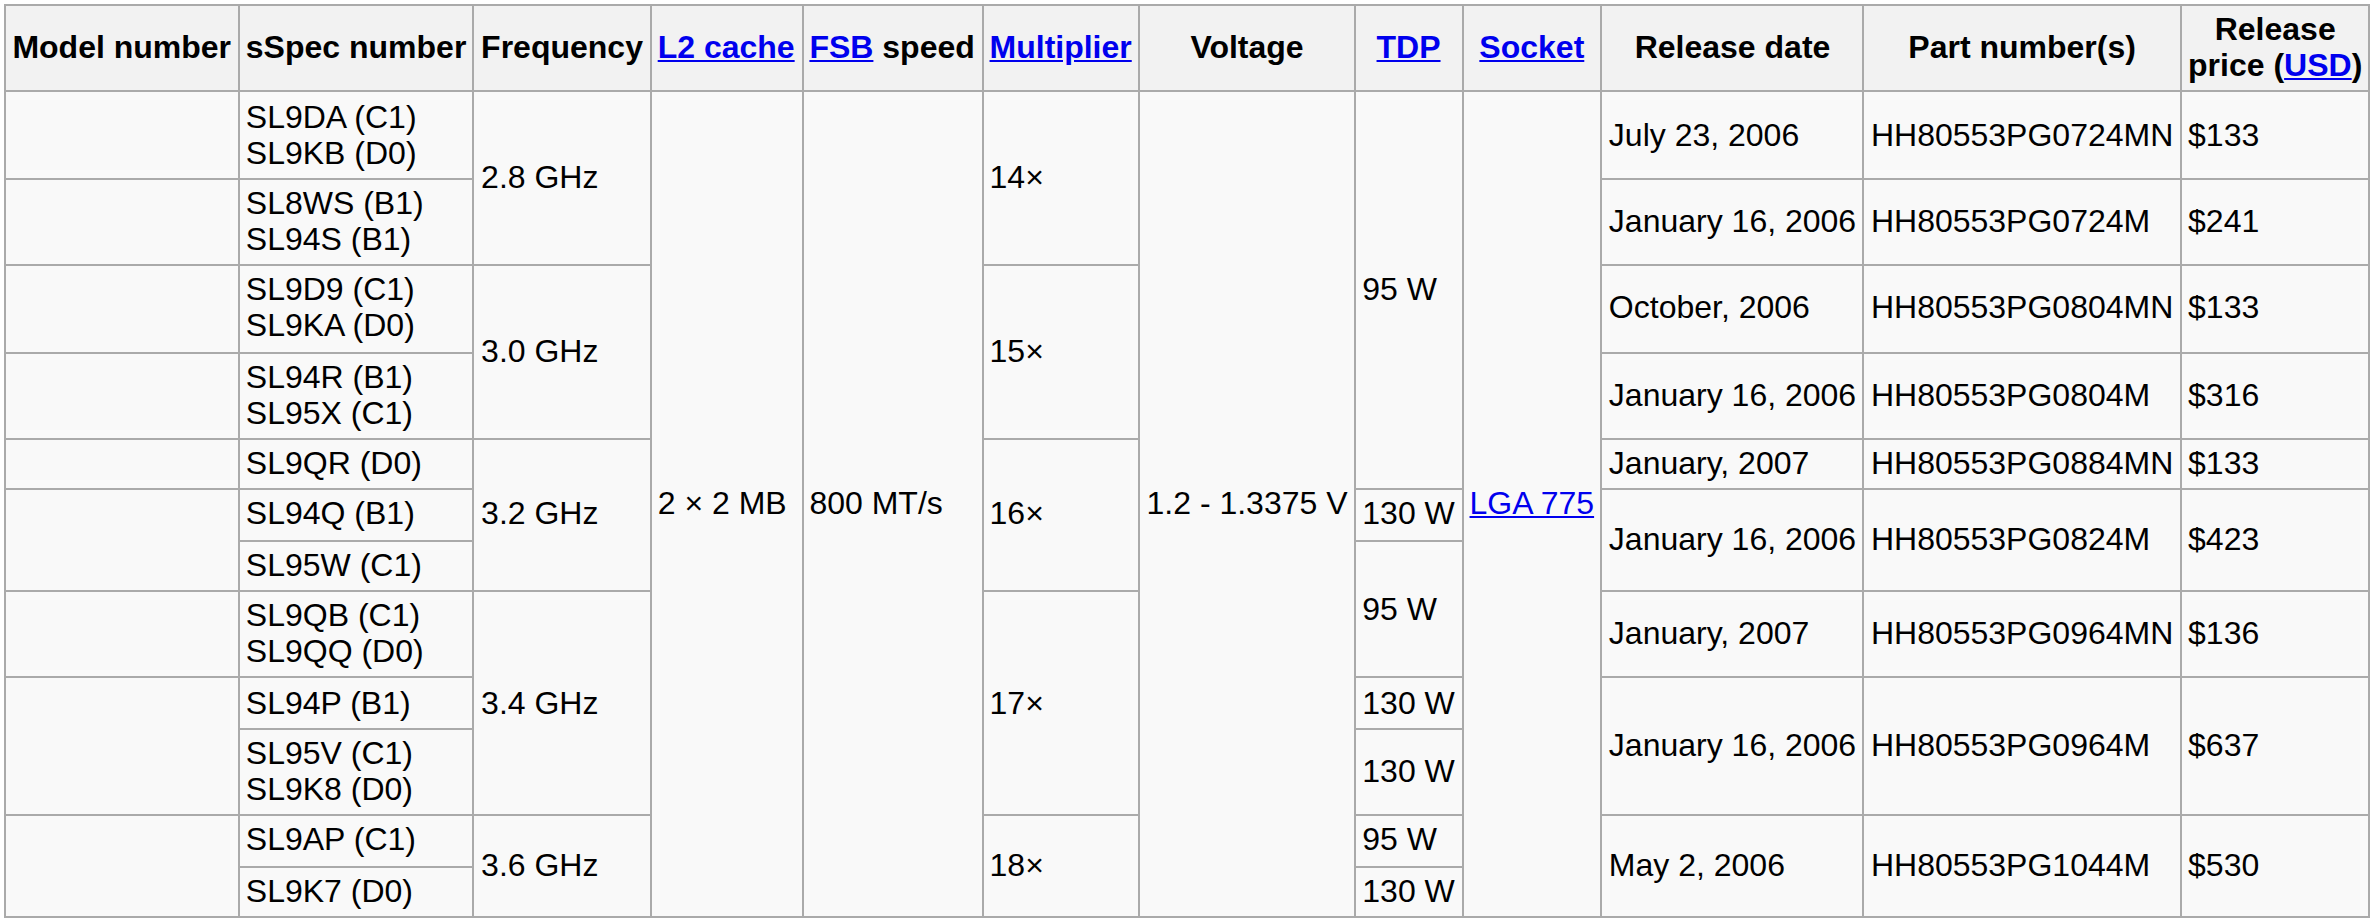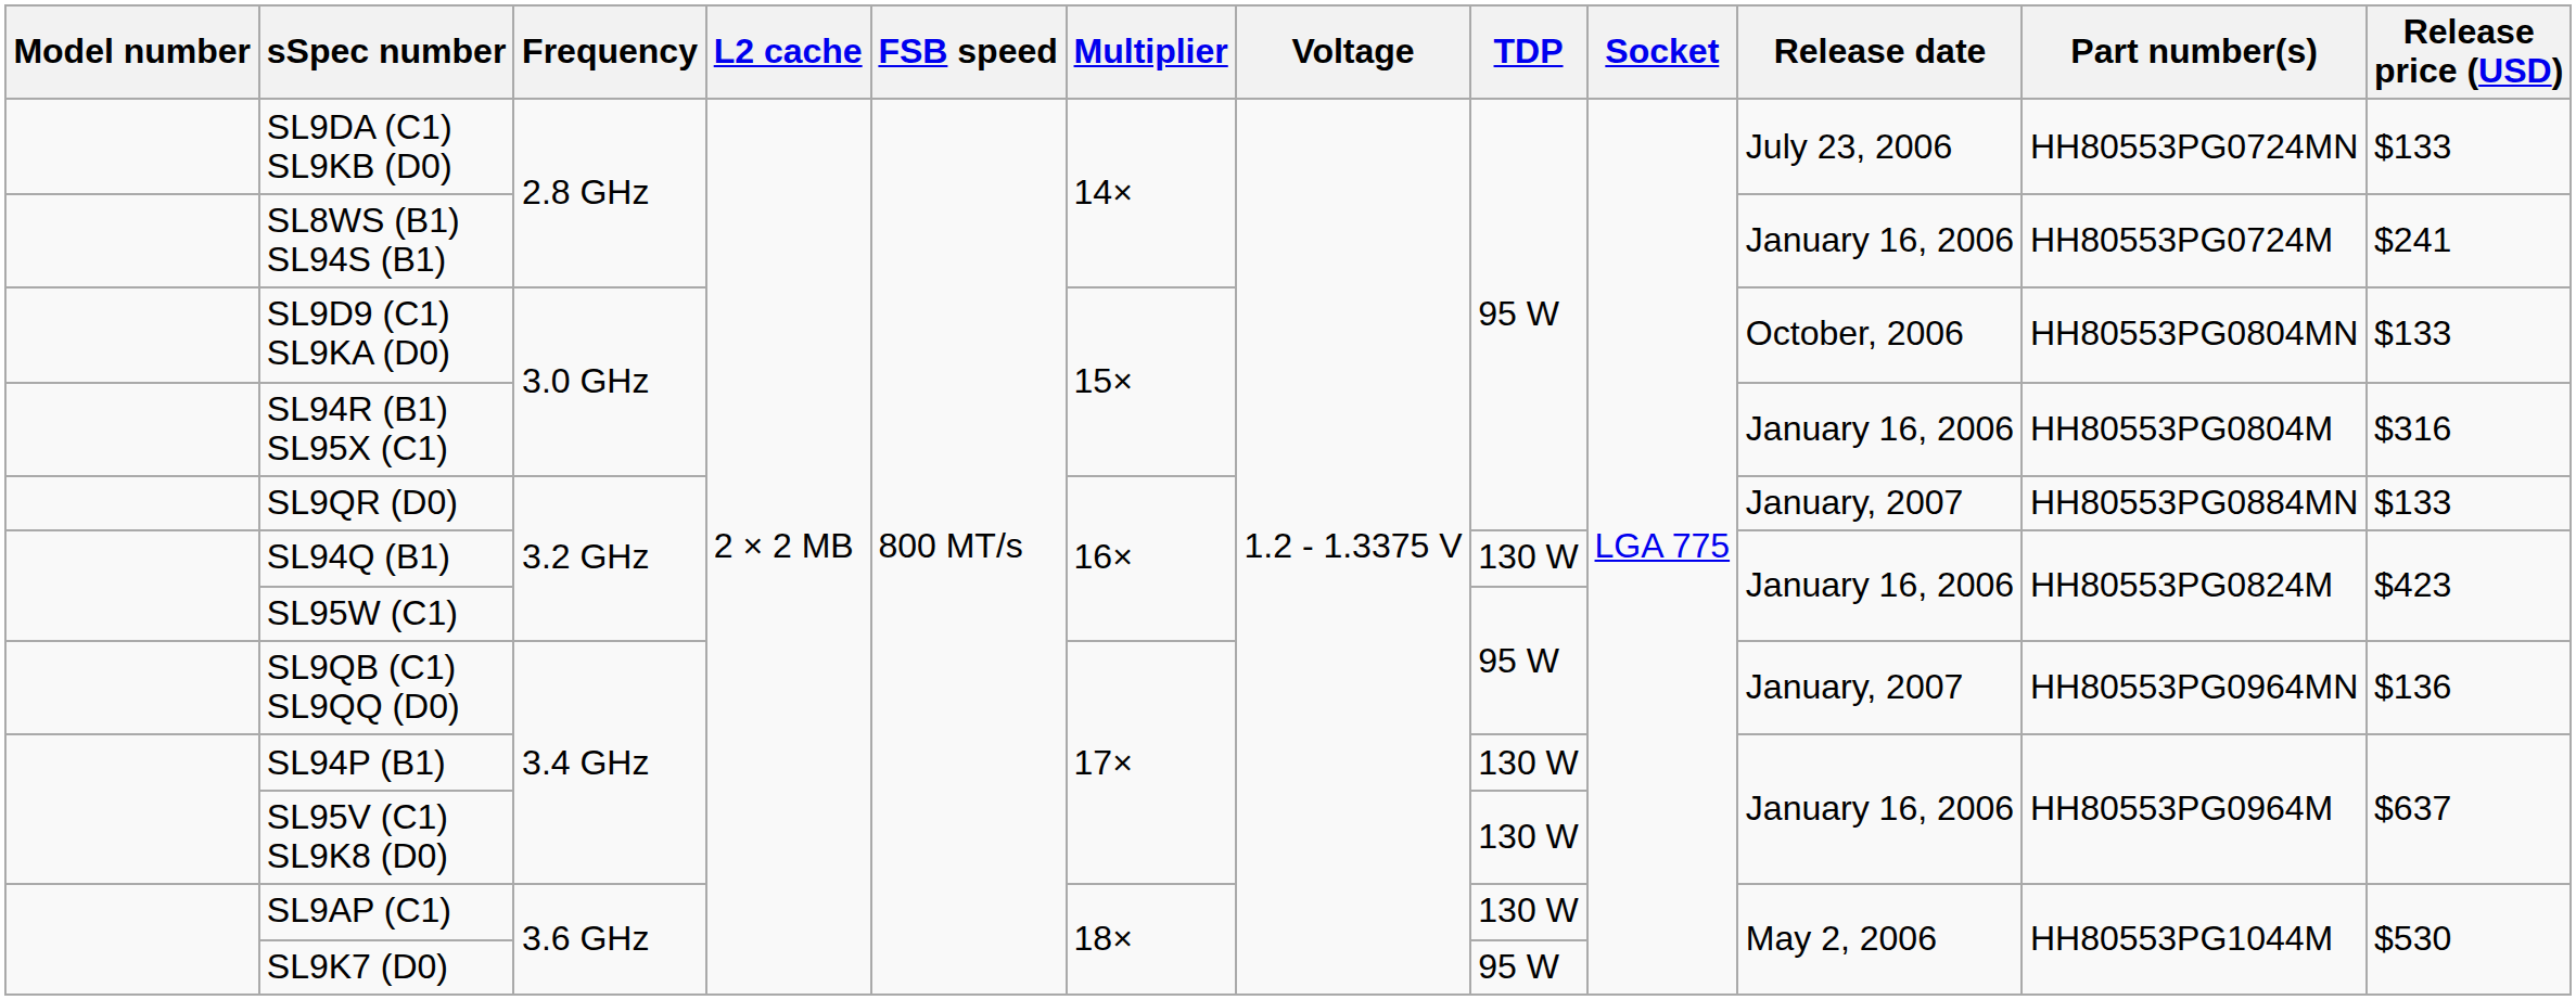SL9AP (C1) | TDP: 95 W -> 130 W
SL9K7 (D0) | TDP: 130 W -> 95 W
